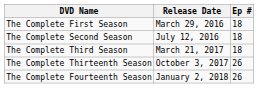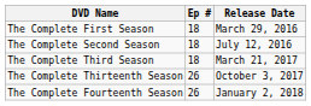columns swapped: Ep # <-> Release Date
